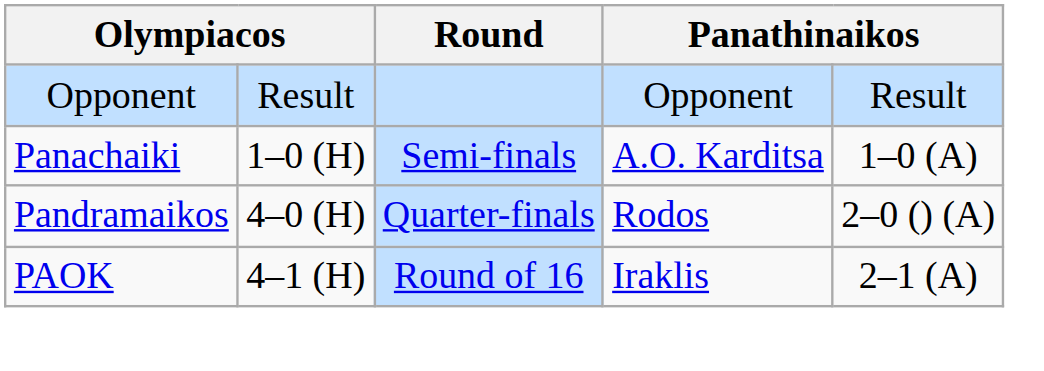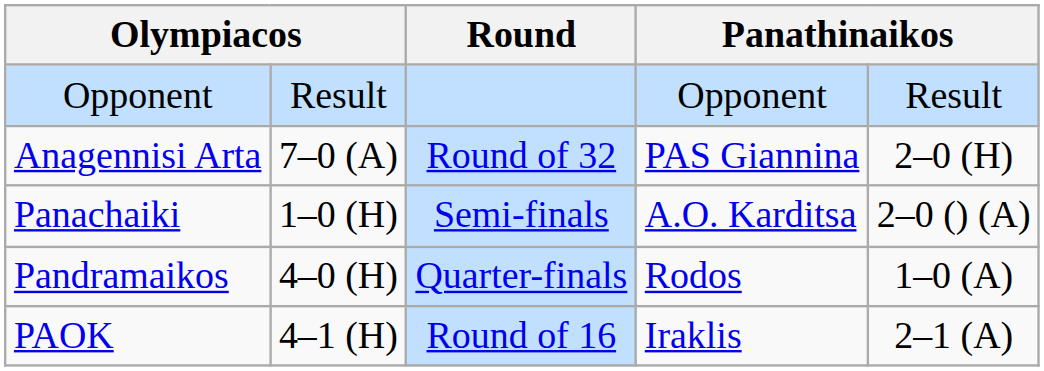+ row: Anagennisi Arta | 7–0 (A) | Round of 32 | PAS Giannina | 2–0 (H)
Panachaiki | column 5: 1–0 (A) -> 2–0 () (A)
Pandramaikos | column 5: 2–0 () (A) -> 1–0 (A)
